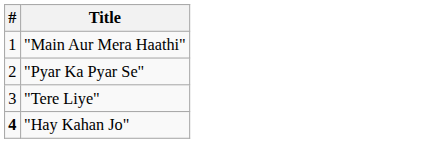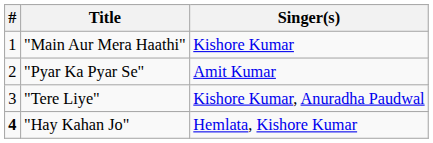+ column: Singer(s) | Kishore Kumar | Amit Kumar | Kishore Kumar, Anuradha Paudwal | Hemlata, Kishore Kumar
